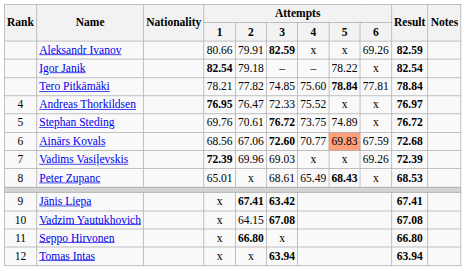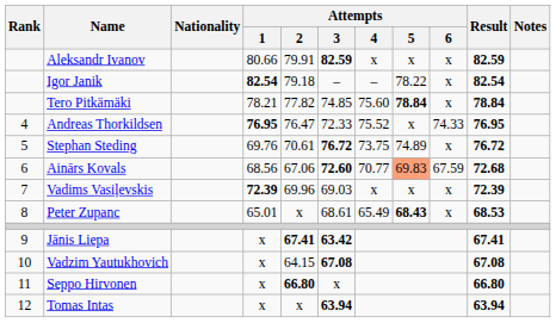Aleksandr Ivanov | Attempts / 6: 69.26 -> x
Tero Pitkämäki | Attempts / 6: 77.81 -> x
Andreas Thorkildsen | Attempts / 6: x -> 74.33
Andreas Thorkildsen | Result: 76.97 -> 76.95
Vadims Vasiļevskis | Attempts / 6: 69.26 -> x
